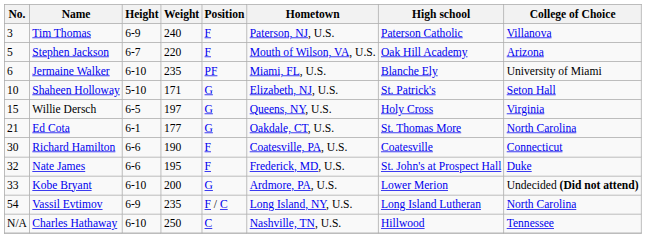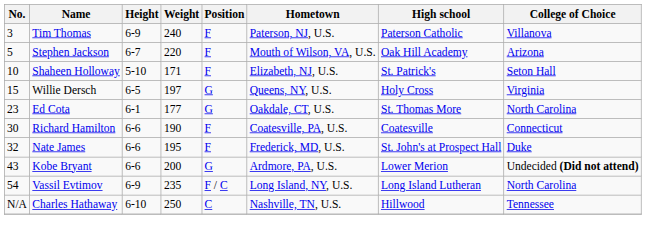- row: 6 | Jermaine Walker | 6-10 | 235 | PF | Miami, FL, U.S. | Blanche Ely | University of Miami
Shaheen Holloway | Position: G -> F
Ed Cota | No.: 21 -> 23
Kobe Bryant | No.: 33 -> 43
Kobe Bryant | Height: 6-10 -> 6-6
